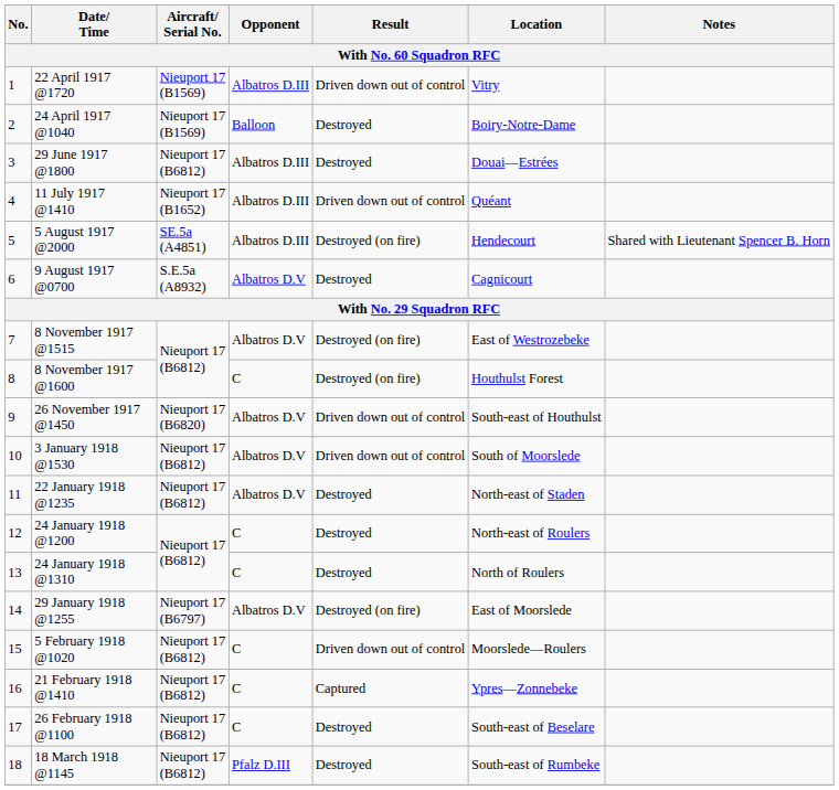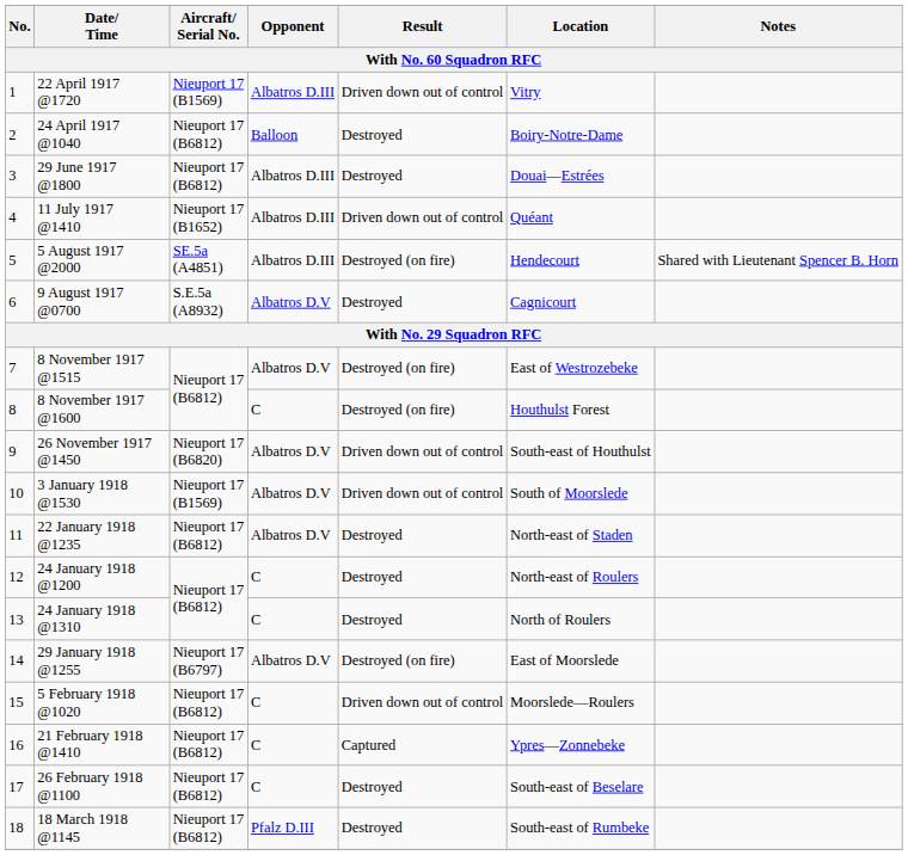24 April 1917 @1040 | Aircraft/ Serial No.: Nieuport 17 (B1569) -> Nieuport 17 (B6812)
3 January 1918 @1530 | Aircraft/ Serial No.: Nieuport 17 (B6812) -> Nieuport 17 (B1569)
